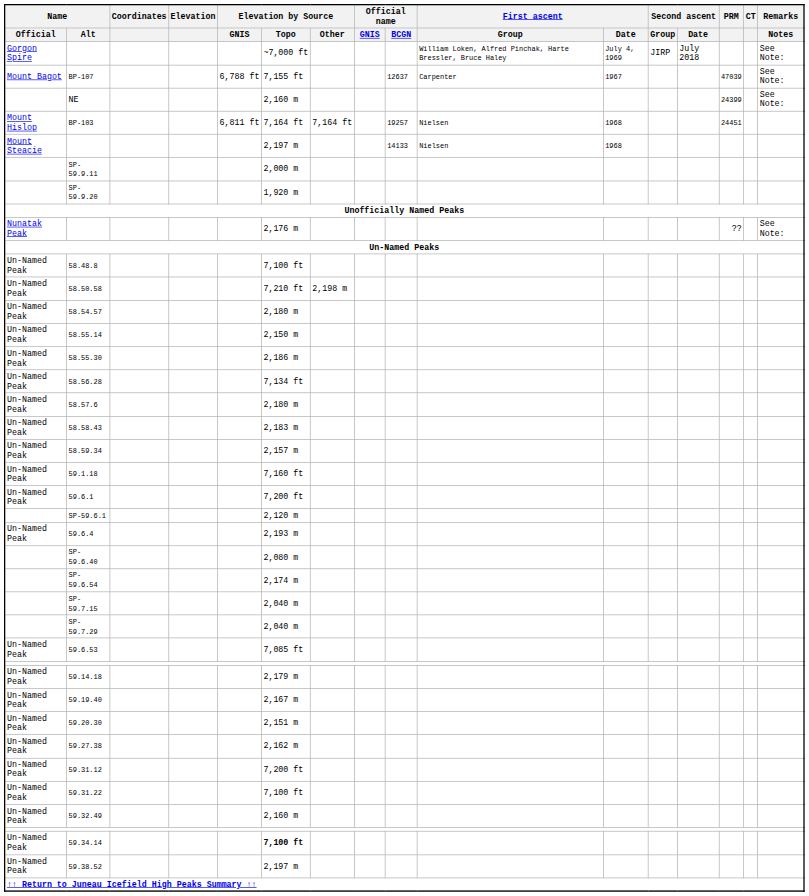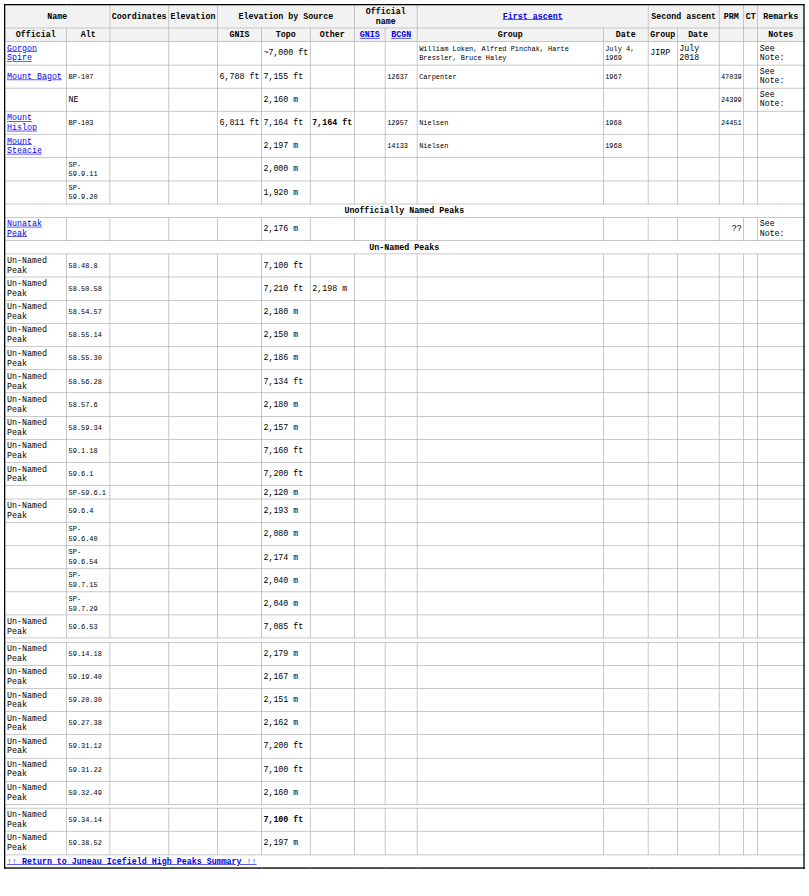BP-103 | Elevation by Source / Other: normal -> bold
BP-103 | Official name / BCGN: 19257 -> 12957
- row: Un-Named Peak | 58.58.43 | 2,183 m
